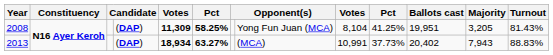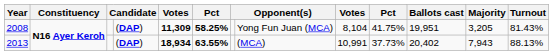2008 | column 10: 41.25% -> 41.75%
2013 | column 6: 63.27% -> 63.55%
2013 | Turnout: 88.83% -> 88.13%
